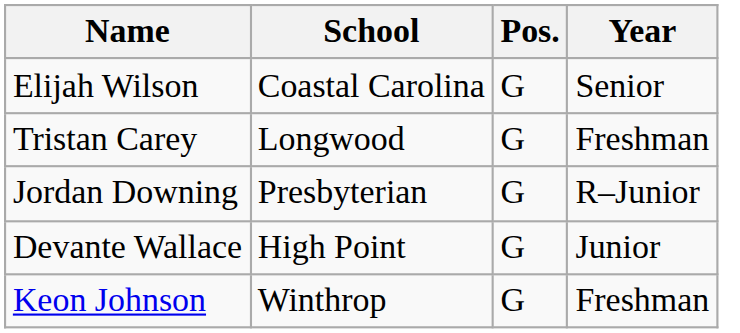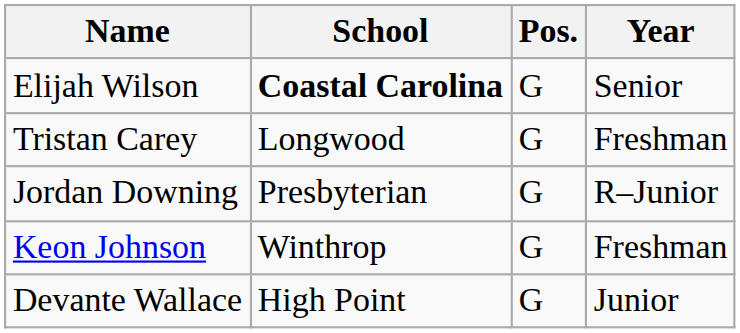Elijah Wilson | School: normal -> bold
rows swapped: Devante Wallace <-> Keon Johnson
